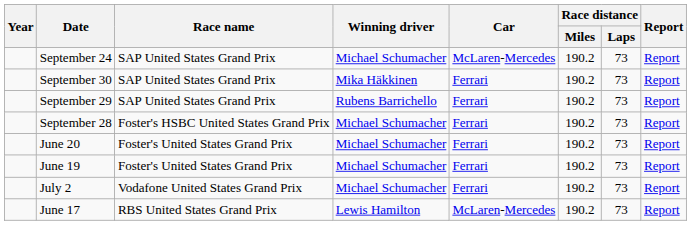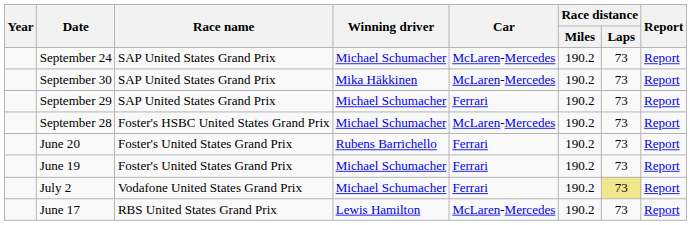September 30 | Car: Ferrari -> McLaren-Mercedes
September 29 | Winning driver: Rubens Barrichello -> Michael Schumacher
September 28 | Car: Ferrari -> McLaren-Mercedes
June 20 | Winning driver: Michael Schumacher -> Rubens Barrichello
July 2 | Race distance / Laps: no background -> khaki background
